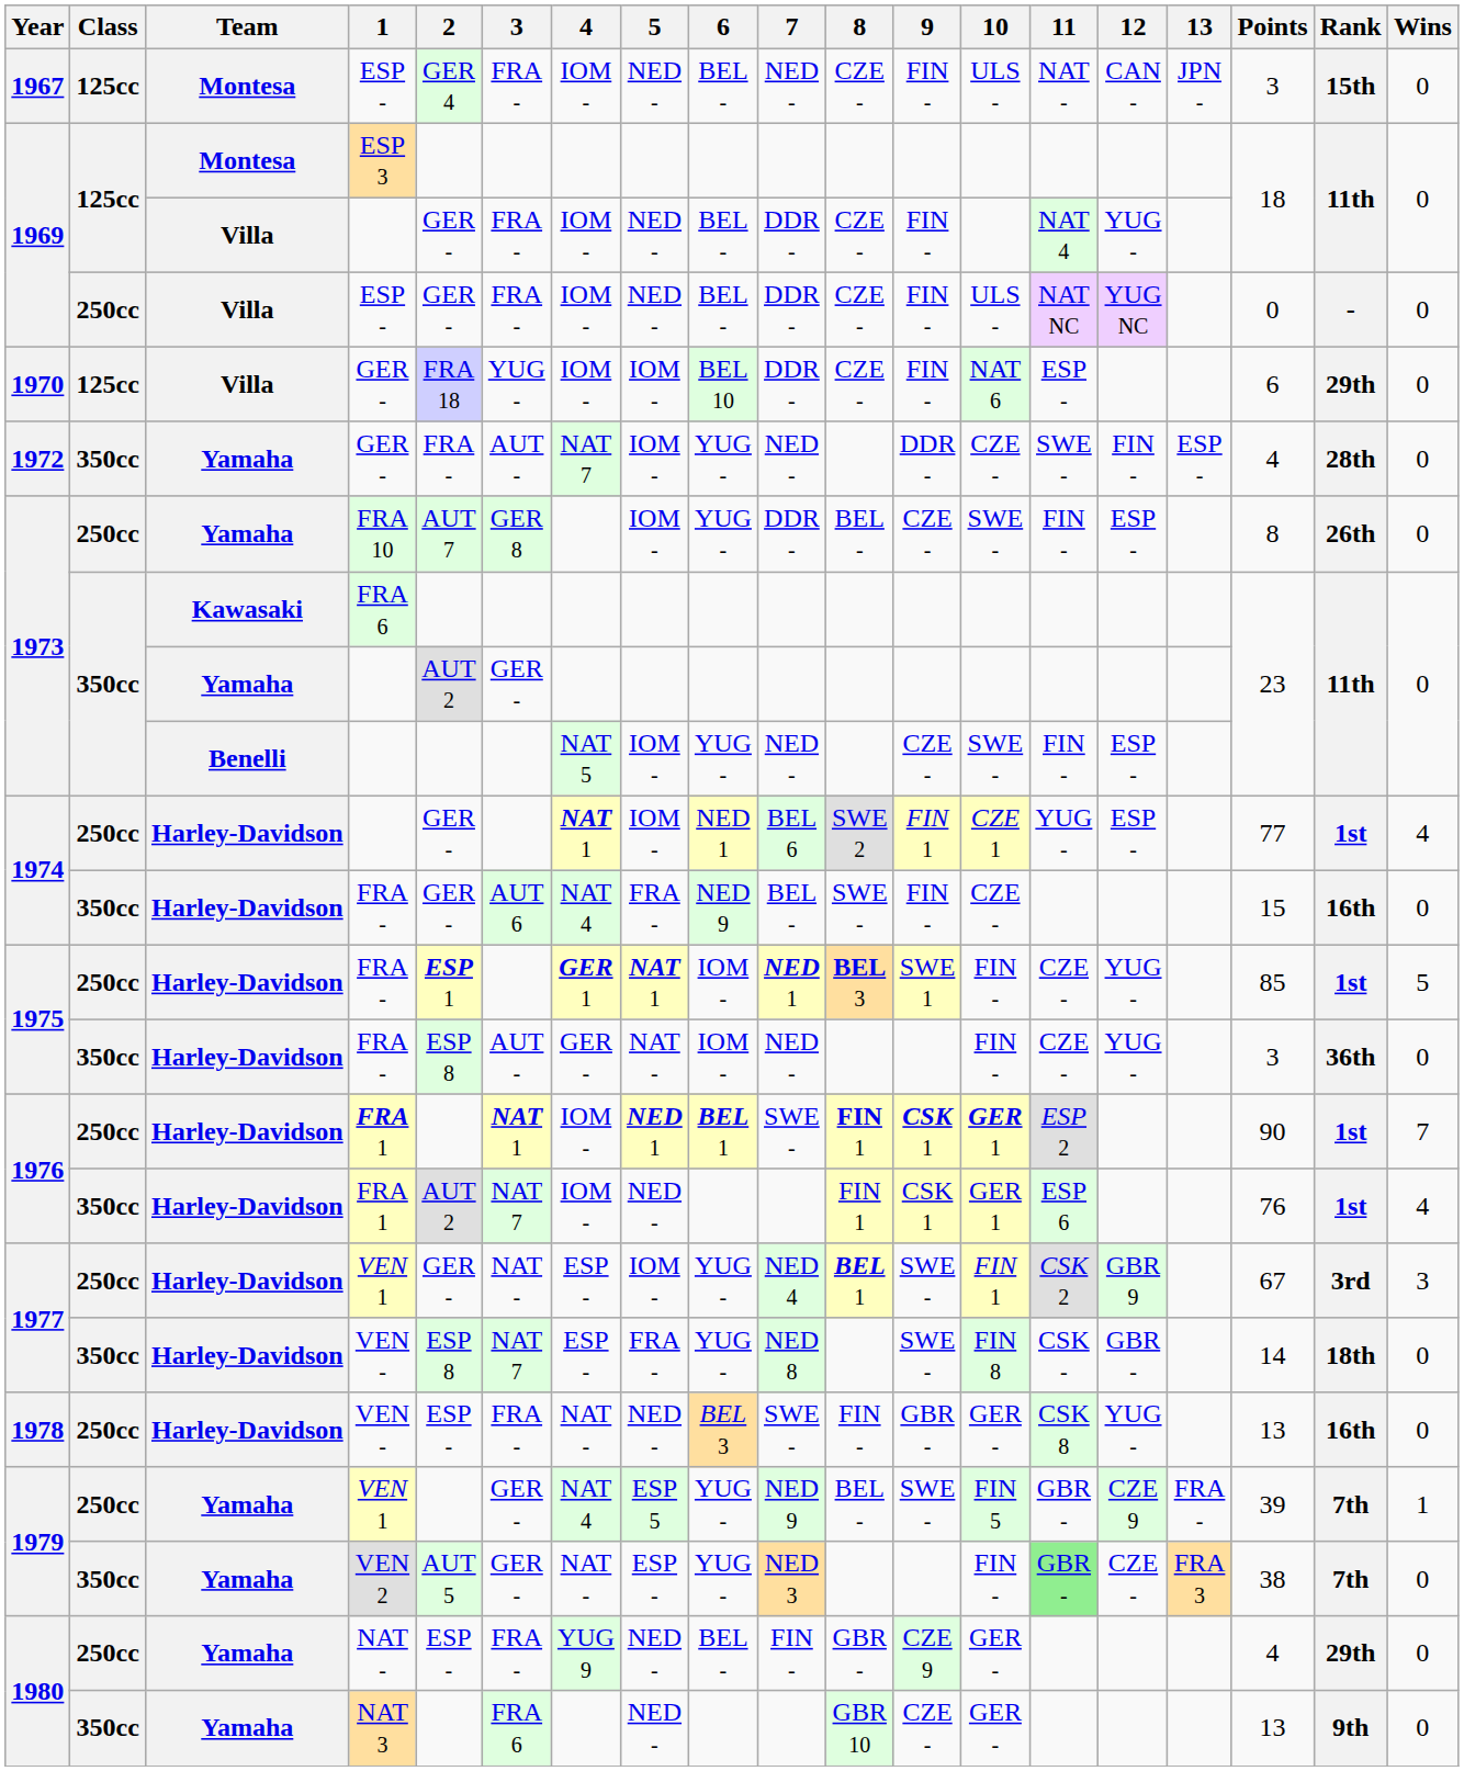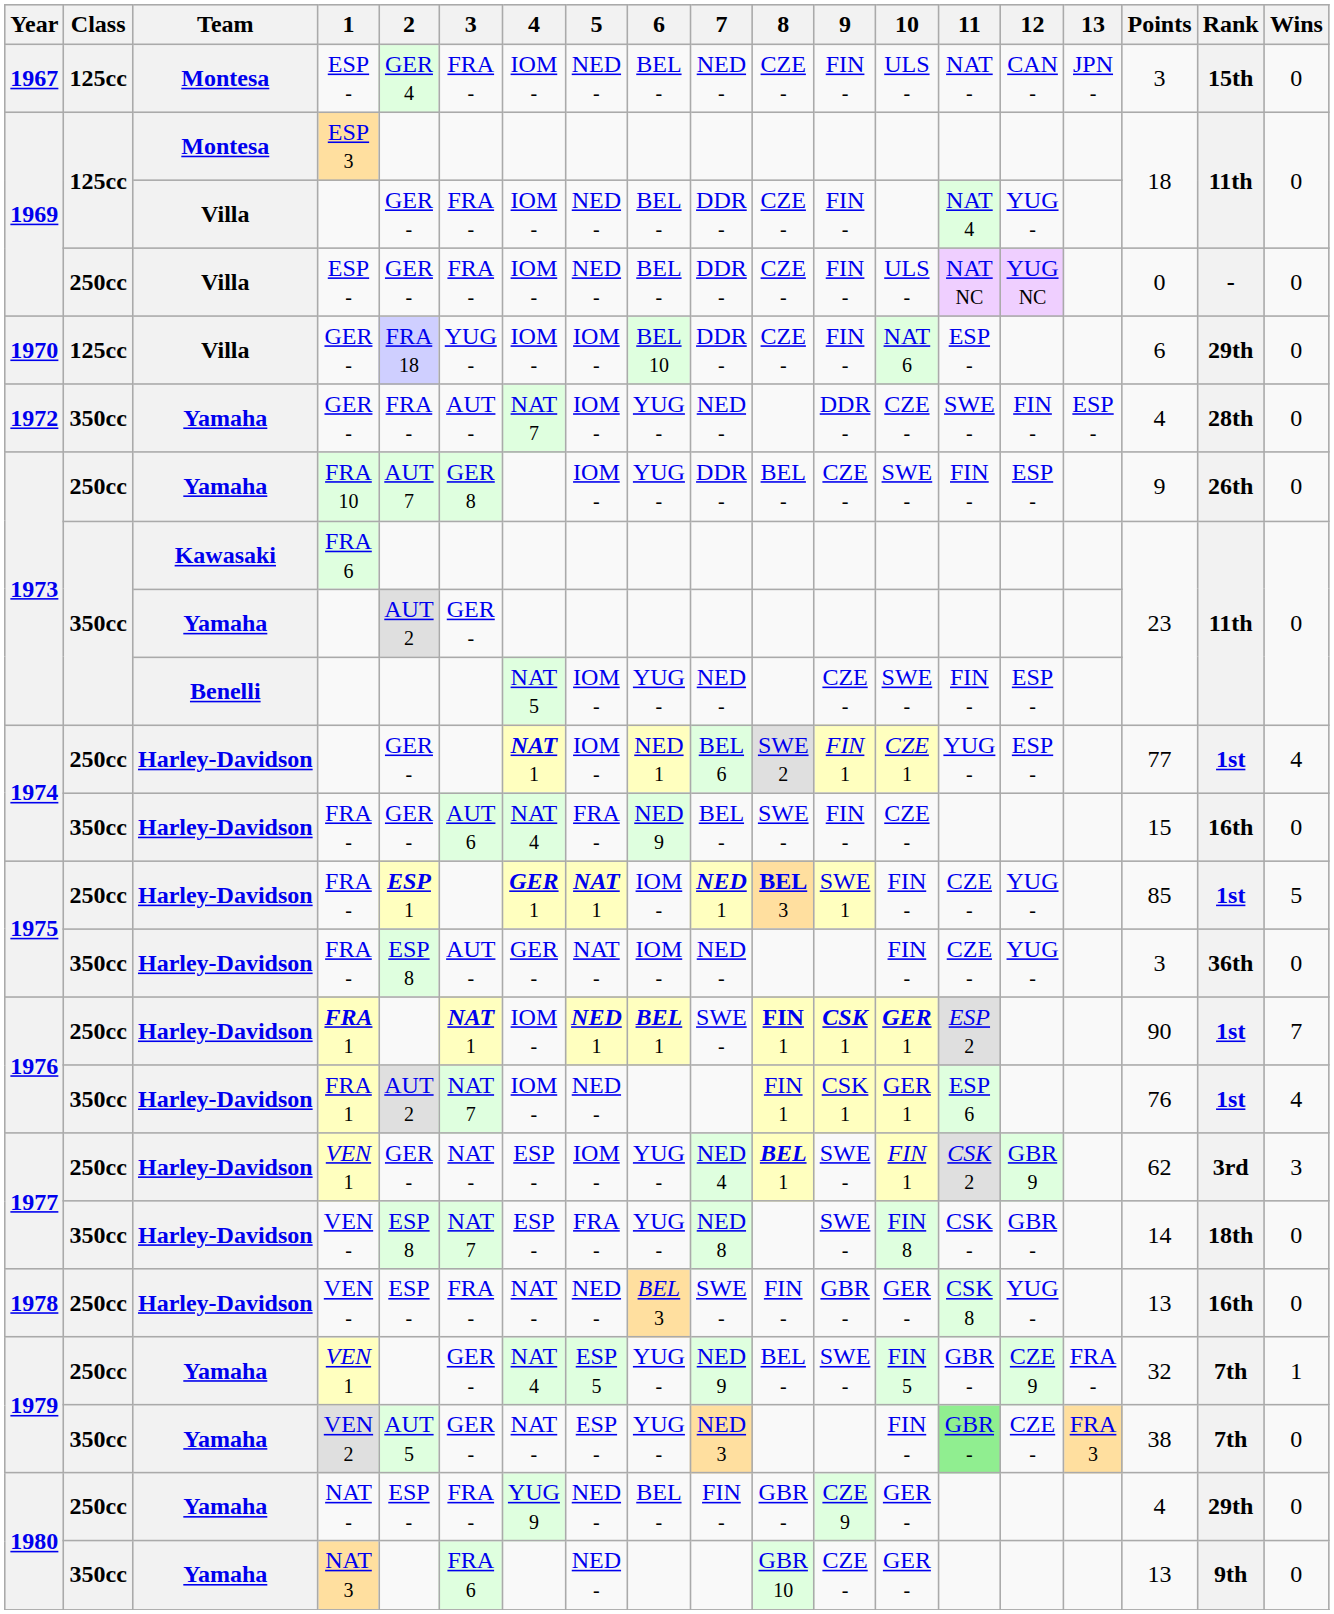FRA 10 | Points: 8 -> 9
1977 / VEN 1 | Points: 67 -> 62
1979 / VEN 1 | Points: 39 -> 32
